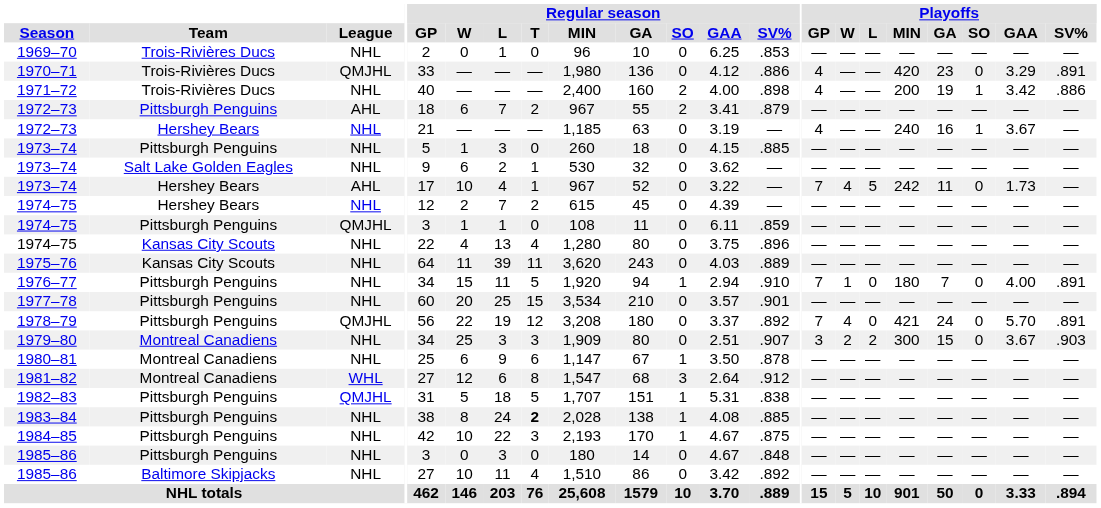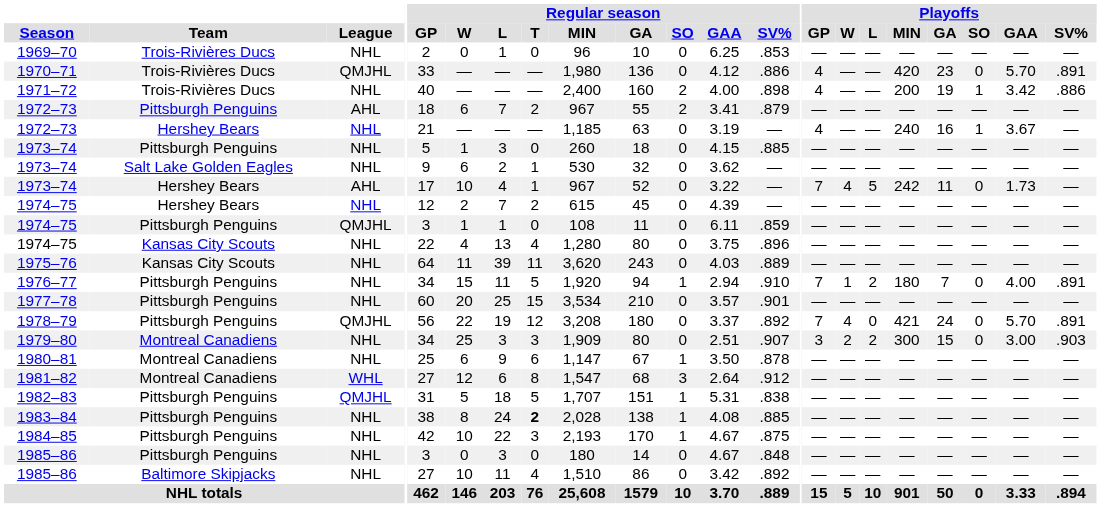1970–71 | Playoffs / GAA: 3.29 -> 5.70
1976–77 | Playoffs / L: 0 -> 2
1979–80 | Playoffs / GAA: 3.67 -> 3.00
